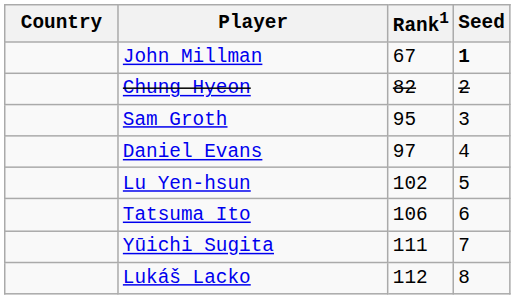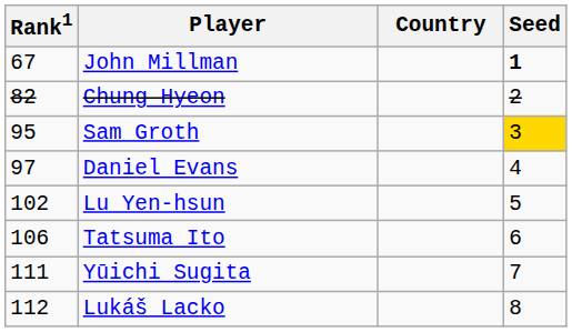columns swapped: Country <-> Rank1
Sam Groth | Seed: no background -> gold background
